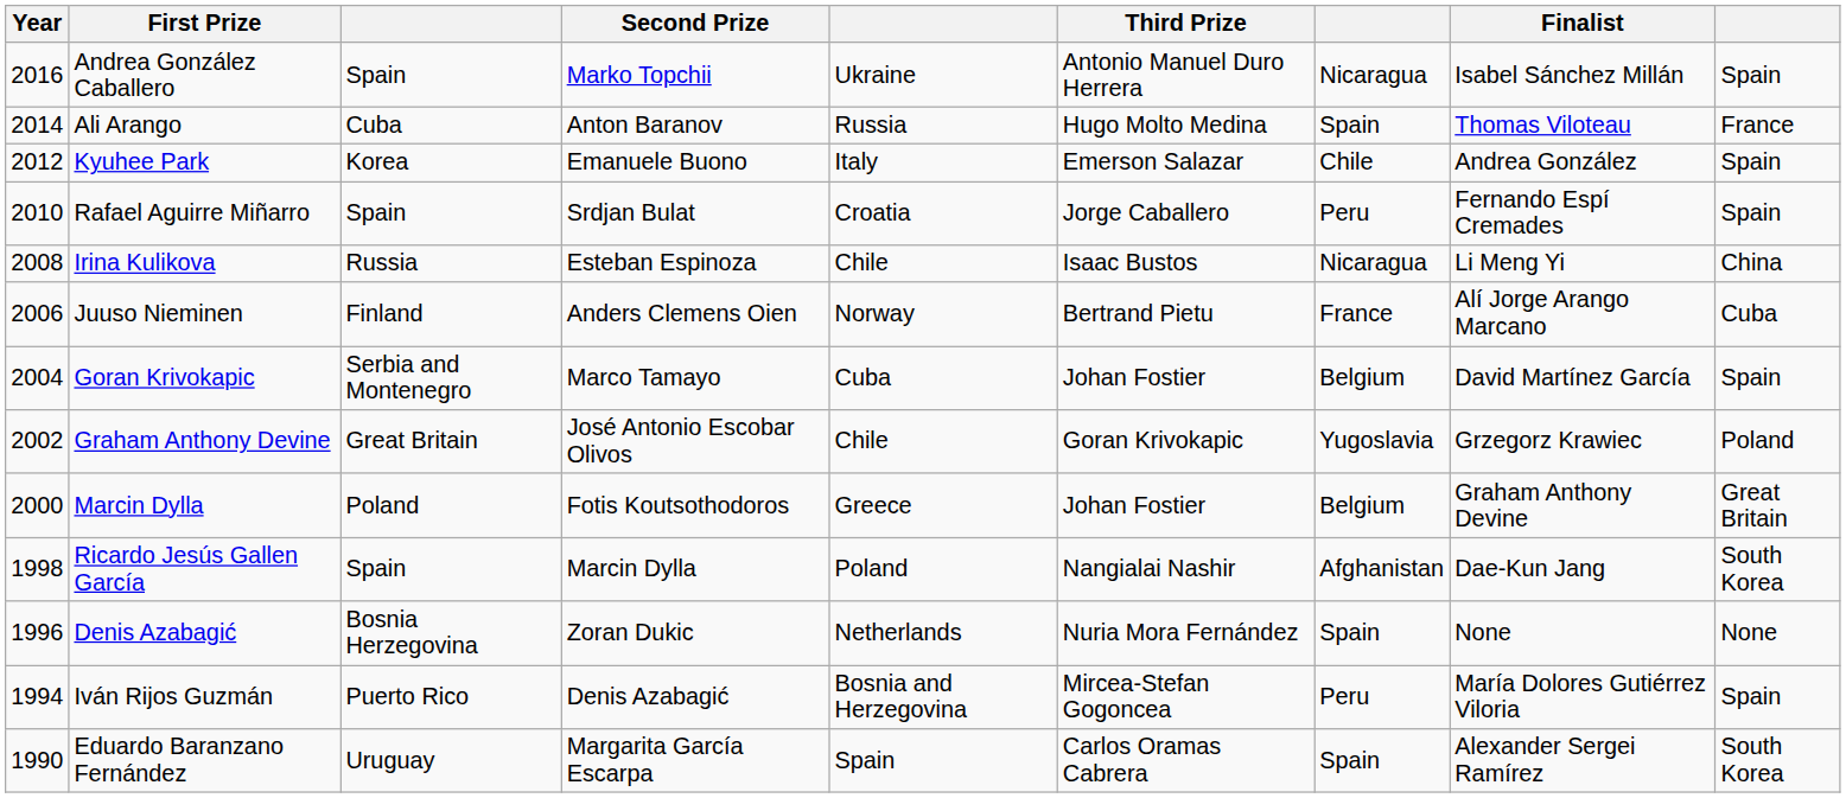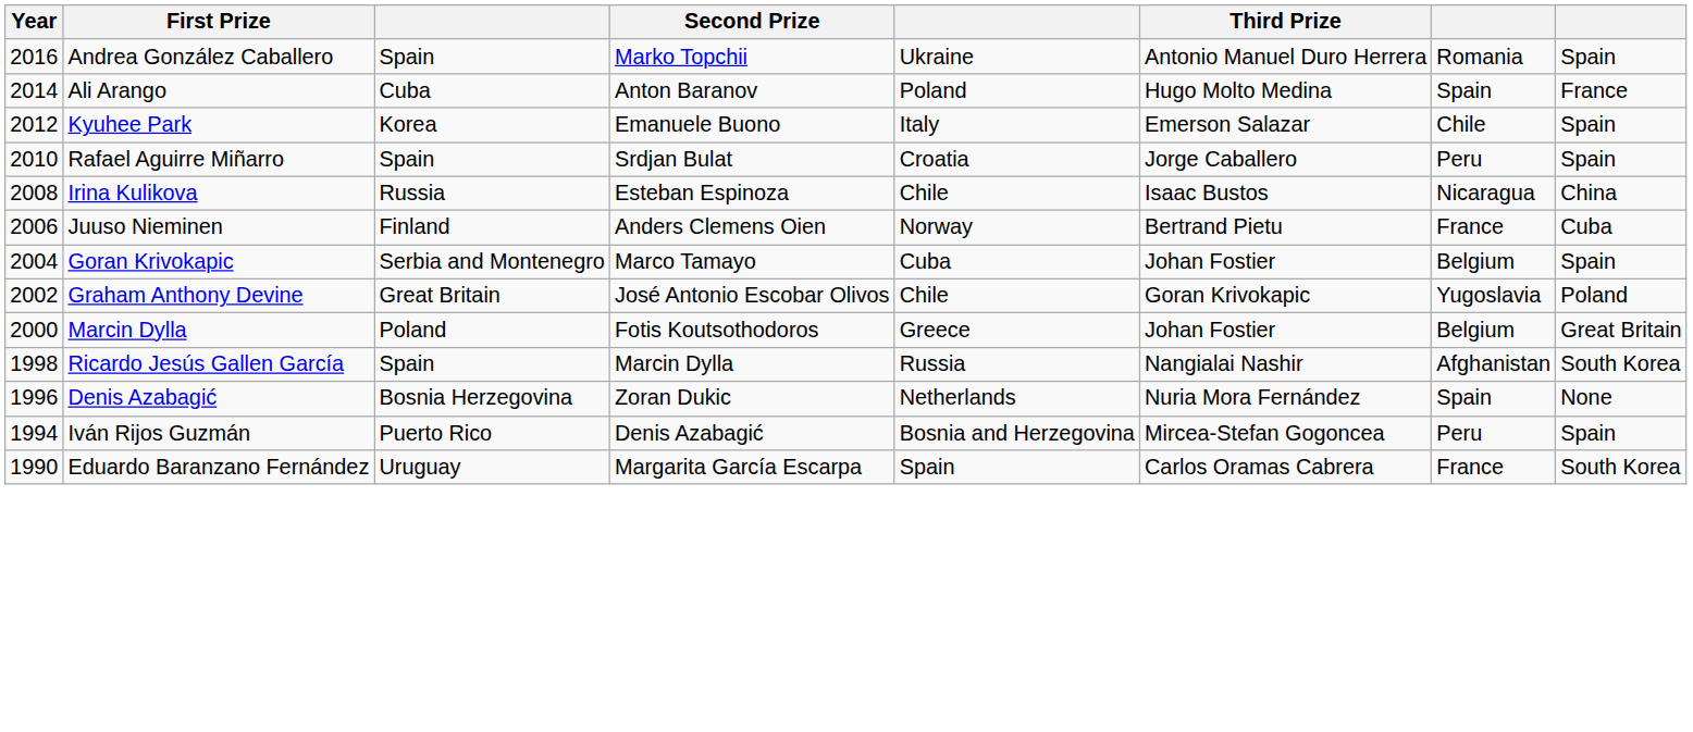- column: Finalist | Isabel Sánchez Millán | Thomas Viloteau | Andrea González | Fernando Espí Cremades | Li Meng Yi | Alí Jorge Arango Marcano | David Martínez García | Grzegorz Krawiec | Graham Anthony Devine | Dae-Kun Jang | None | María Dolores Gutiérrez Viloria | Alexander Sergei Ramírez
Andrea González Caballero | column 7: Nicaragua -> Romania
Ali Arango | column 5: Russia -> Poland
Ricardo Jesús Gallen García | column 5: Poland -> Russia
Eduardo Baranzano Fernández | column 7: Spain -> France
